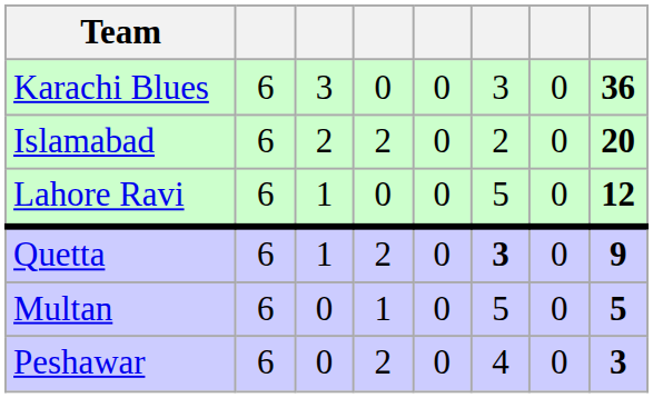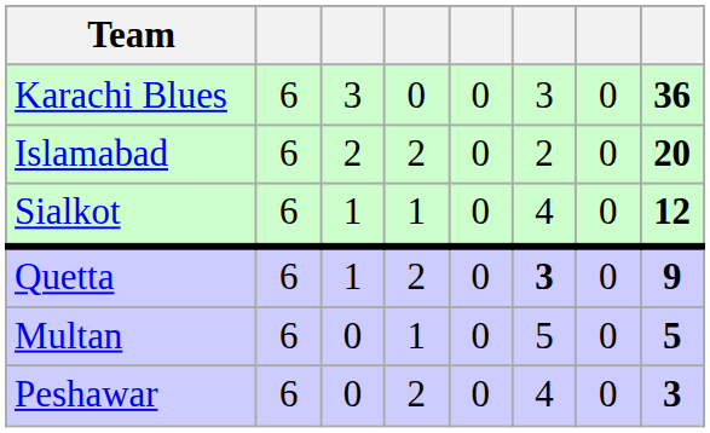- row: Lahore Ravi | 6 | 1 | 0 | 0 | 5 | 0 | 12
+ row: Sialkot | 6 | 1 | 1 | 0 | 4 | 0 | 12
